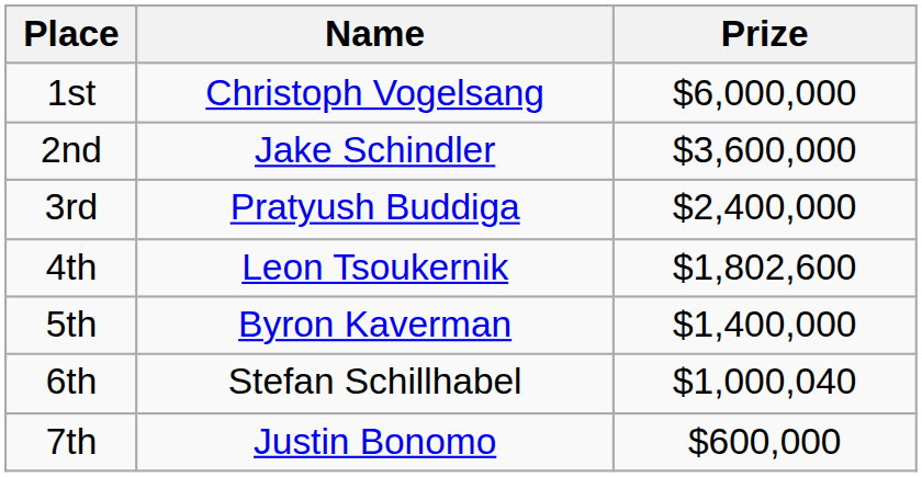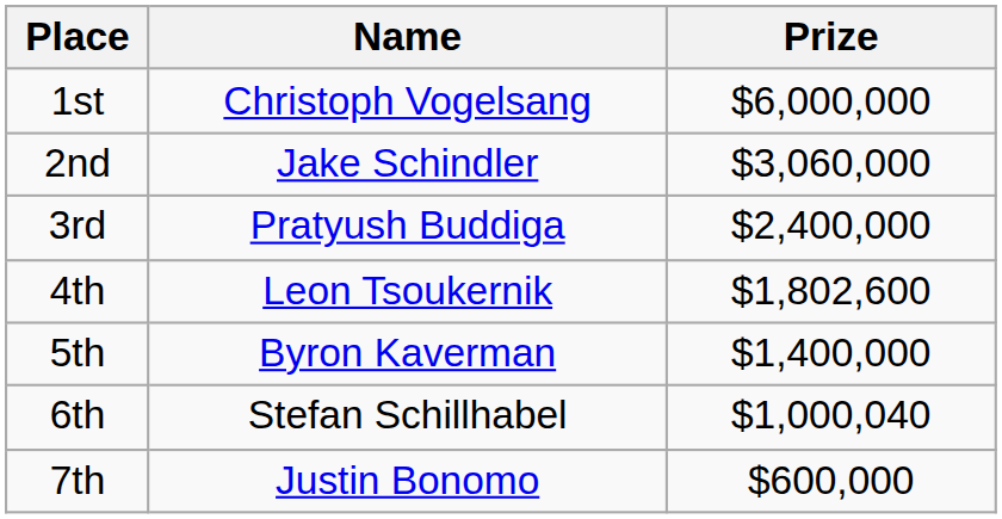2nd | Prize: $3,600,000 -> $3,060,000
